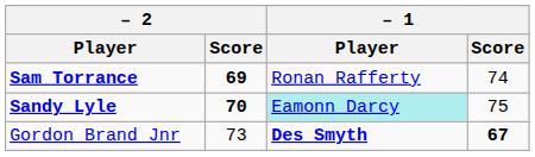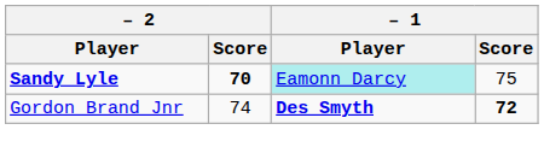- row: Sam Torrance | 69 | Ronan Rafferty | 74
Gordon Brand Jnr | – 2 / Score: 73 -> 74
Gordon Brand Jnr | – 1 / Score: 67 -> 72
